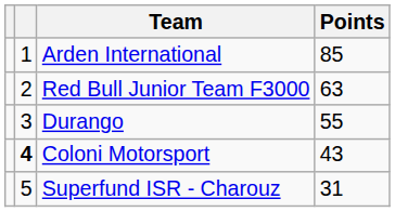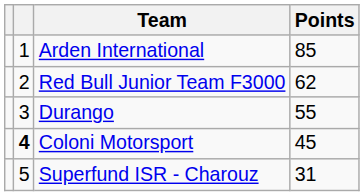Red Bull Junior Team F3000 | Points: 63 -> 62
Coloni Motorsport | Points: 43 -> 45
